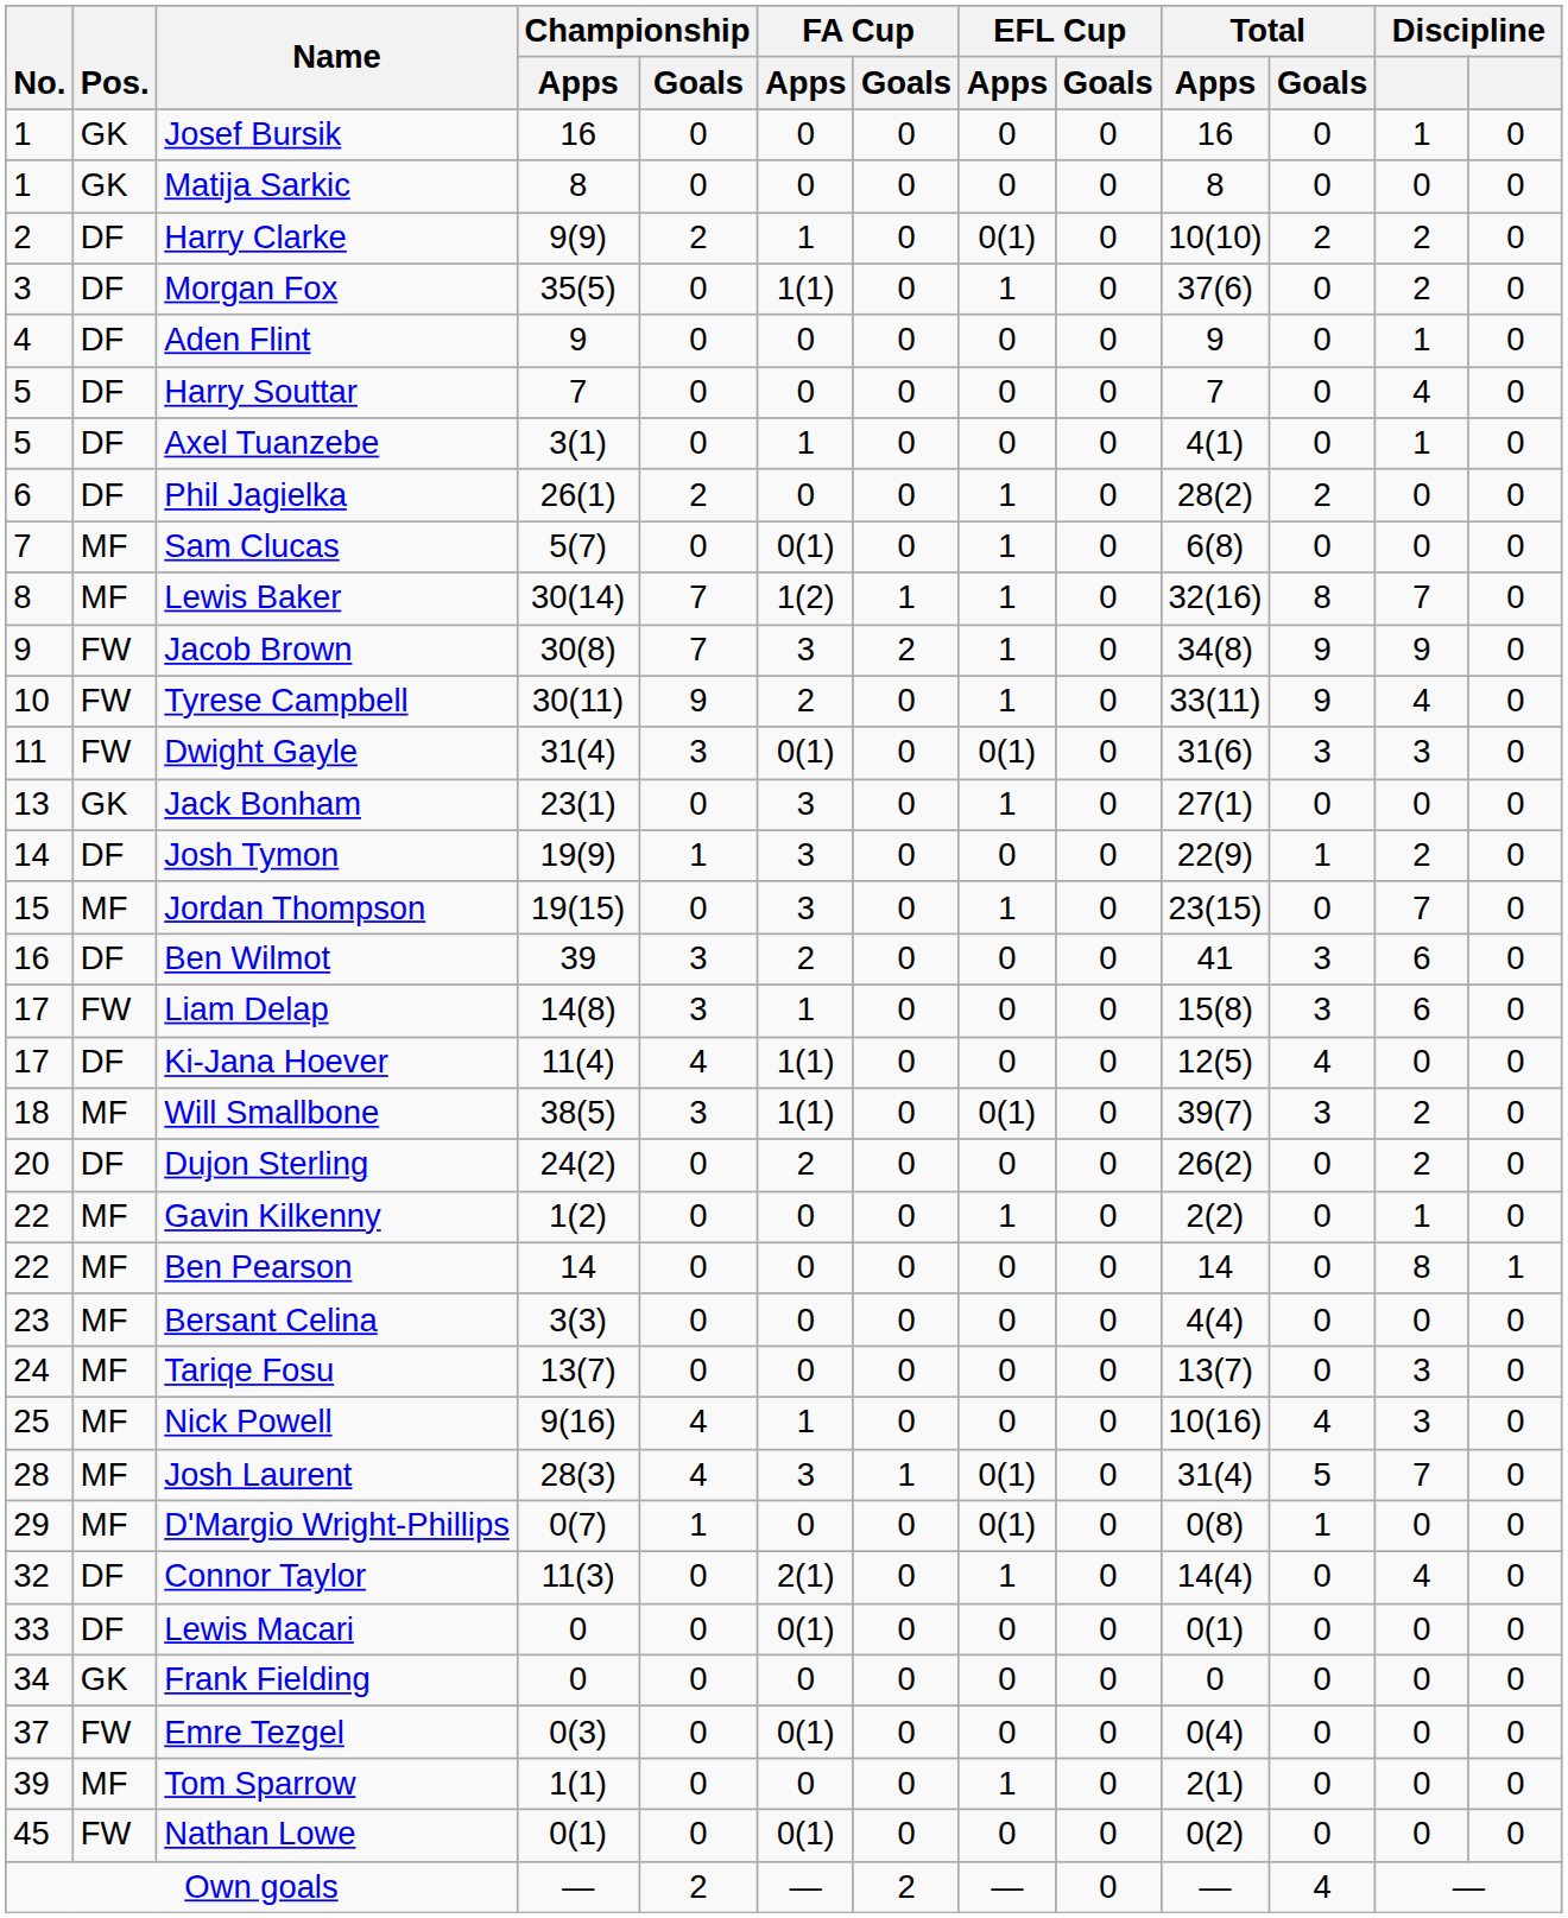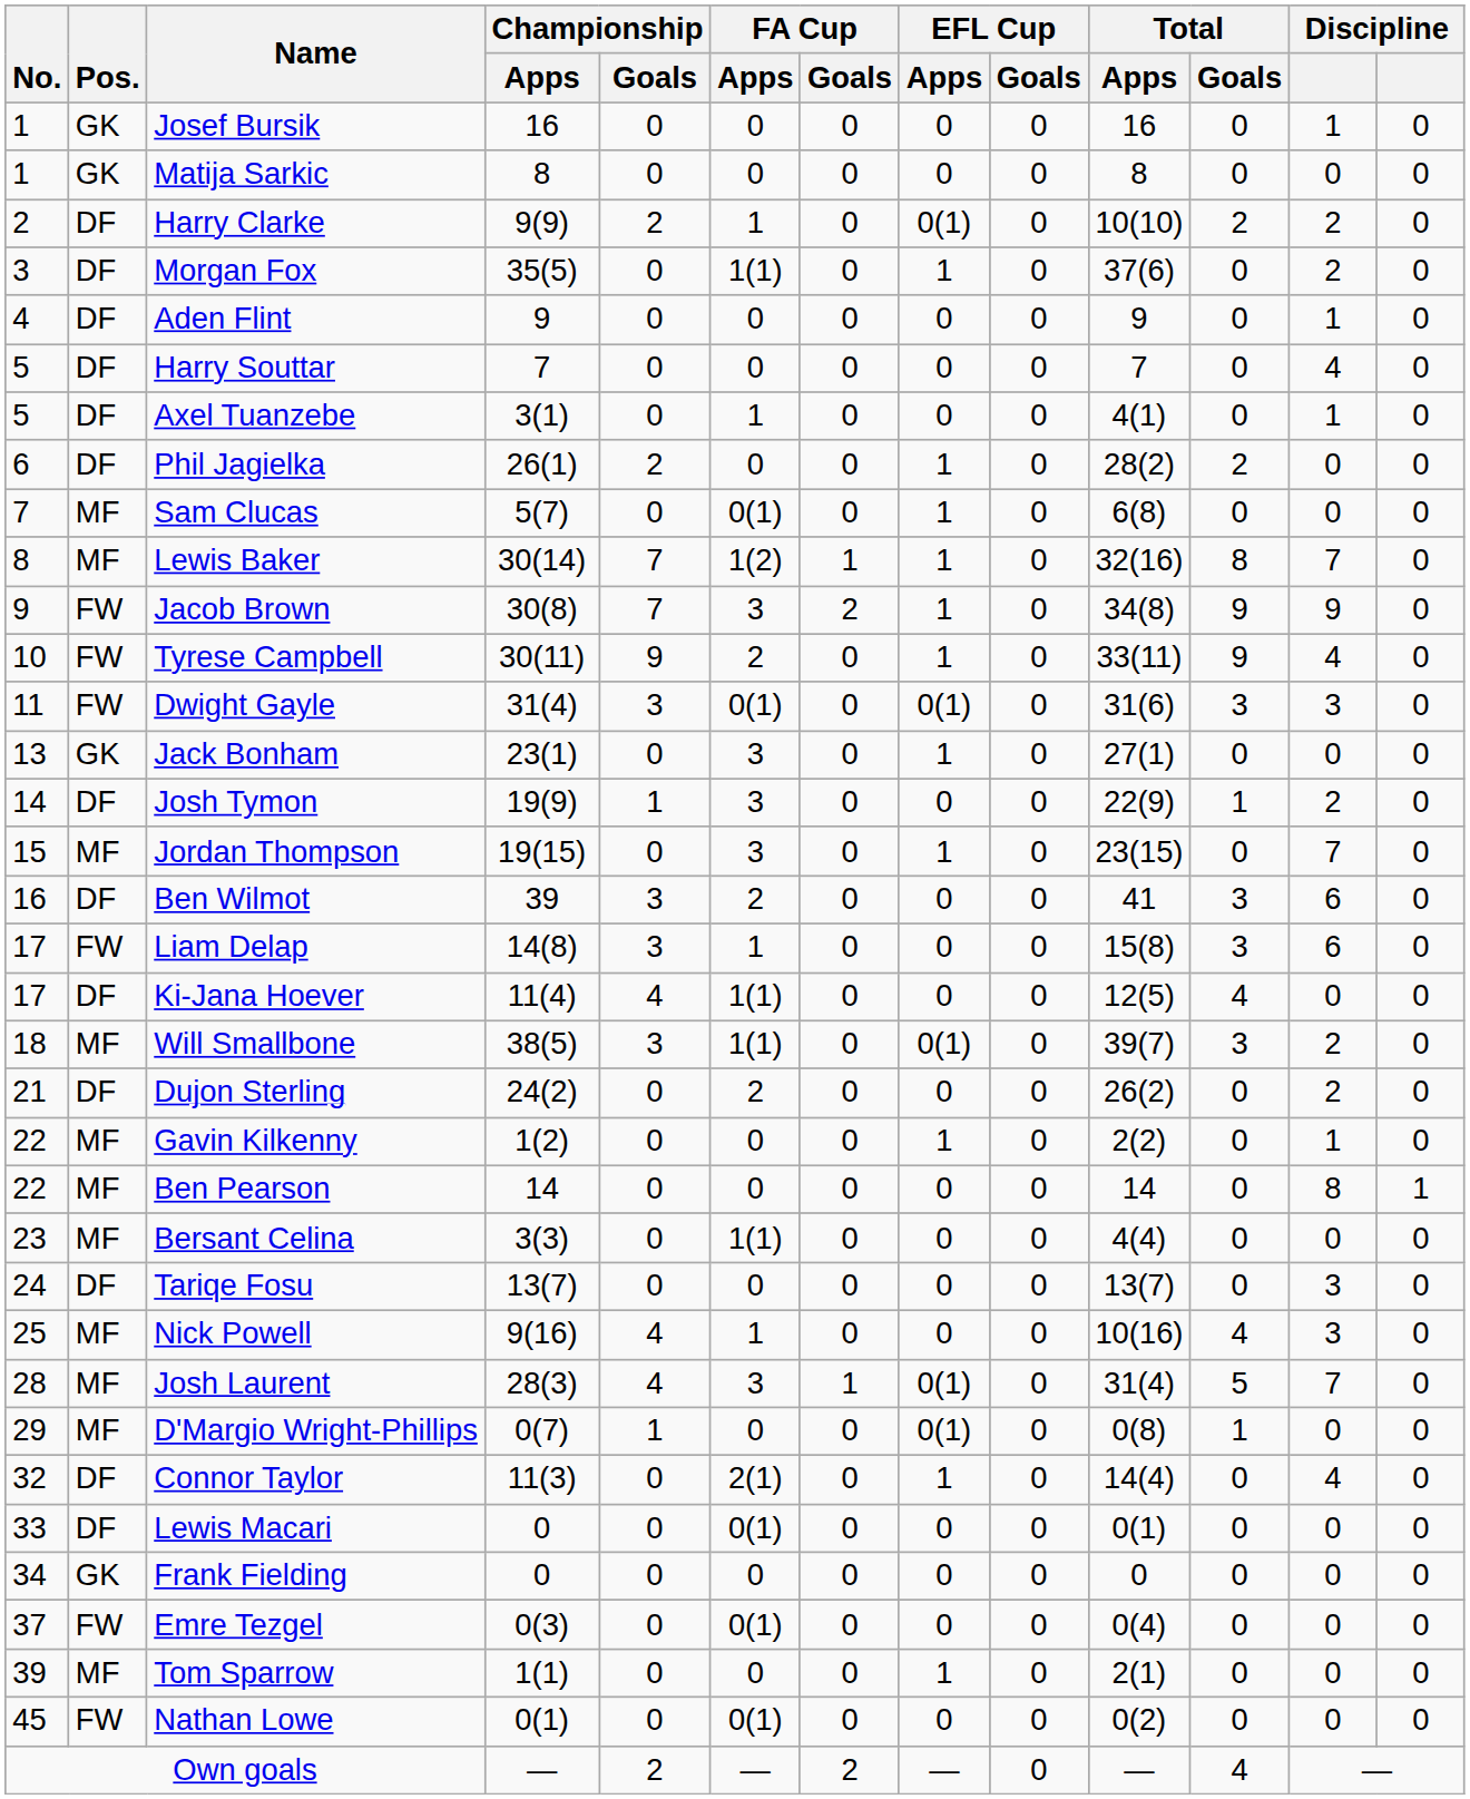Dujon Sterling | No.: 20 -> 21
Bersant Celina | FA Cup / Apps: 0 -> 1(1)
Tariqe Fosu | Pos.: MF -> DF
